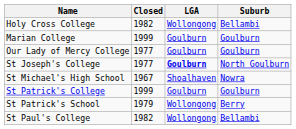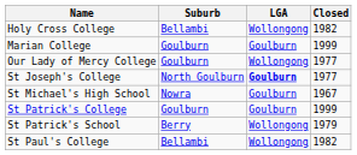columns swapped: Suburb <-> Closed
Our Lady of Mercy College | LGA: Goulburn -> Wollongong
St Michael's High School | LGA: Shoalhaven -> Goulburn
